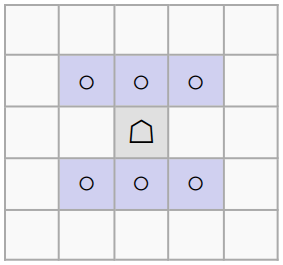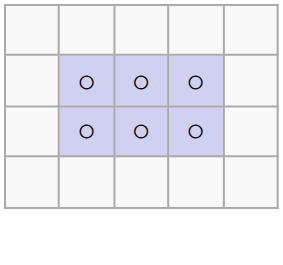- row: ☖
